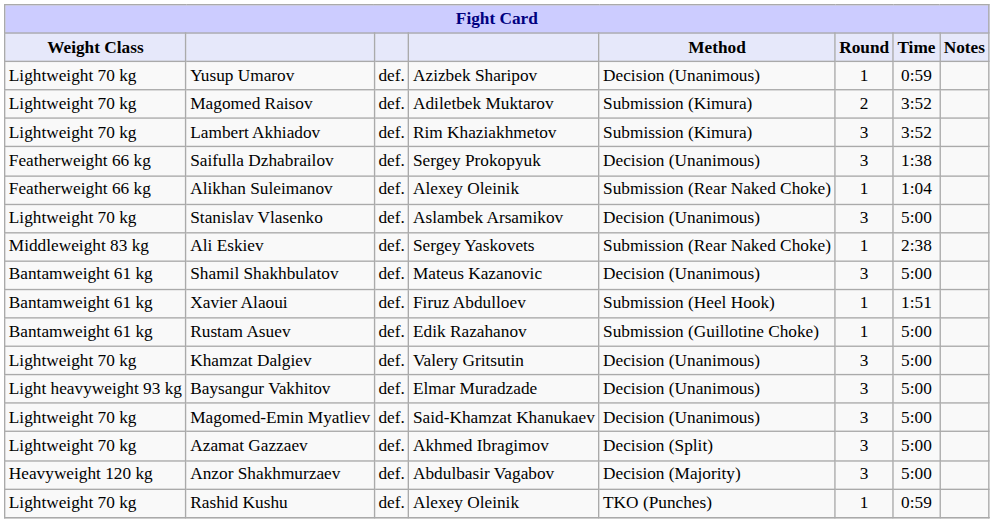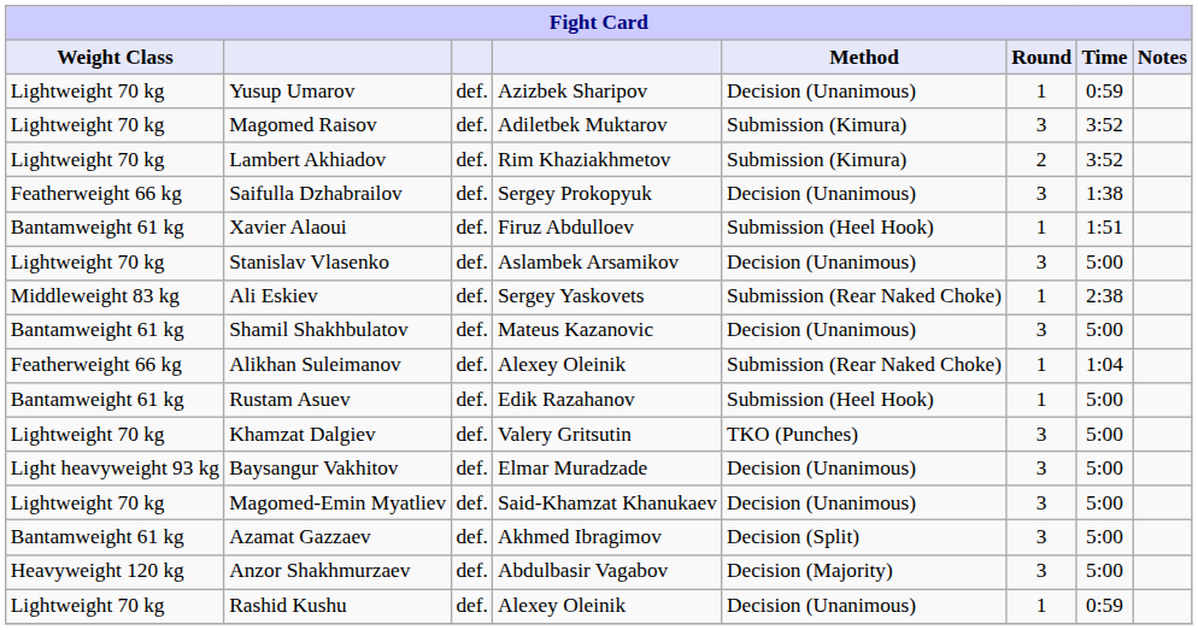Magomed Raisov | Round: 2 -> 3
Lambert Akhiadov | Round: 3 -> 2
rows swapped: Alikhan Suleimanov <-> Xavier Alaoui
Rustam Asuev | Method: Submission (Guillotine Choke) -> Submission (Heel Hook)
Khamzat Dalgiev | Method: Decision (Unanimous) -> TKO (Punches)
Azamat Gazzaev | Weight Class: Lightweight 70 kg -> Bantamweight 61 kg
Rashid Kushu | Method: TKO (Punches) -> Decision (Unanimous)
